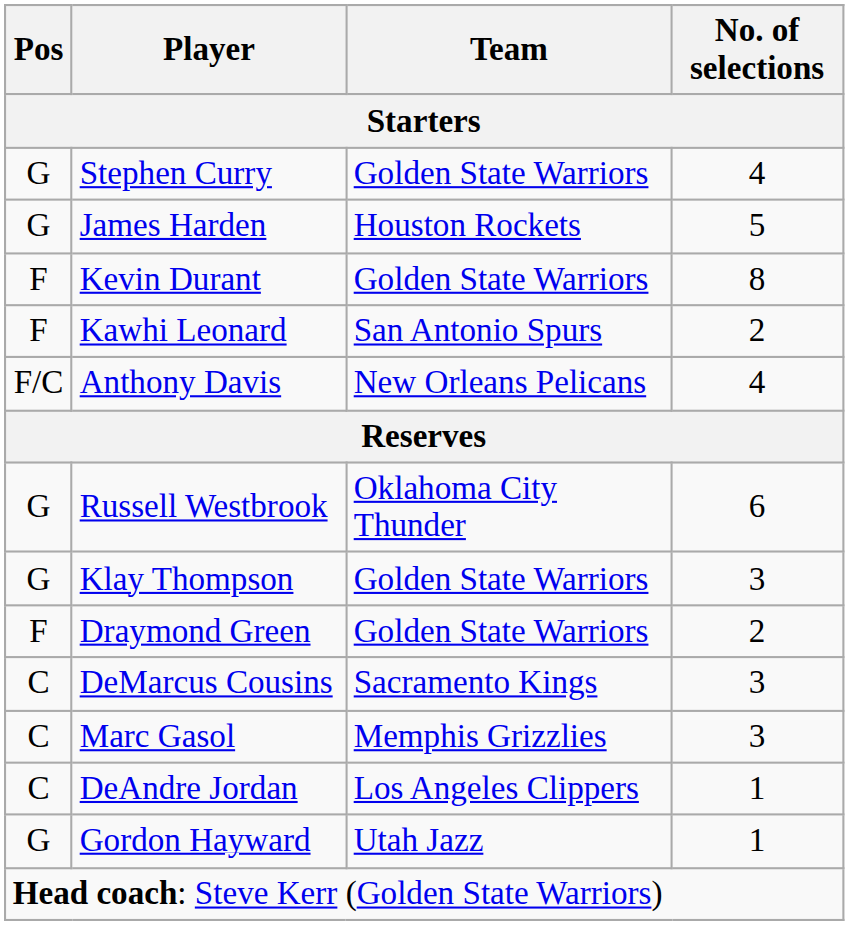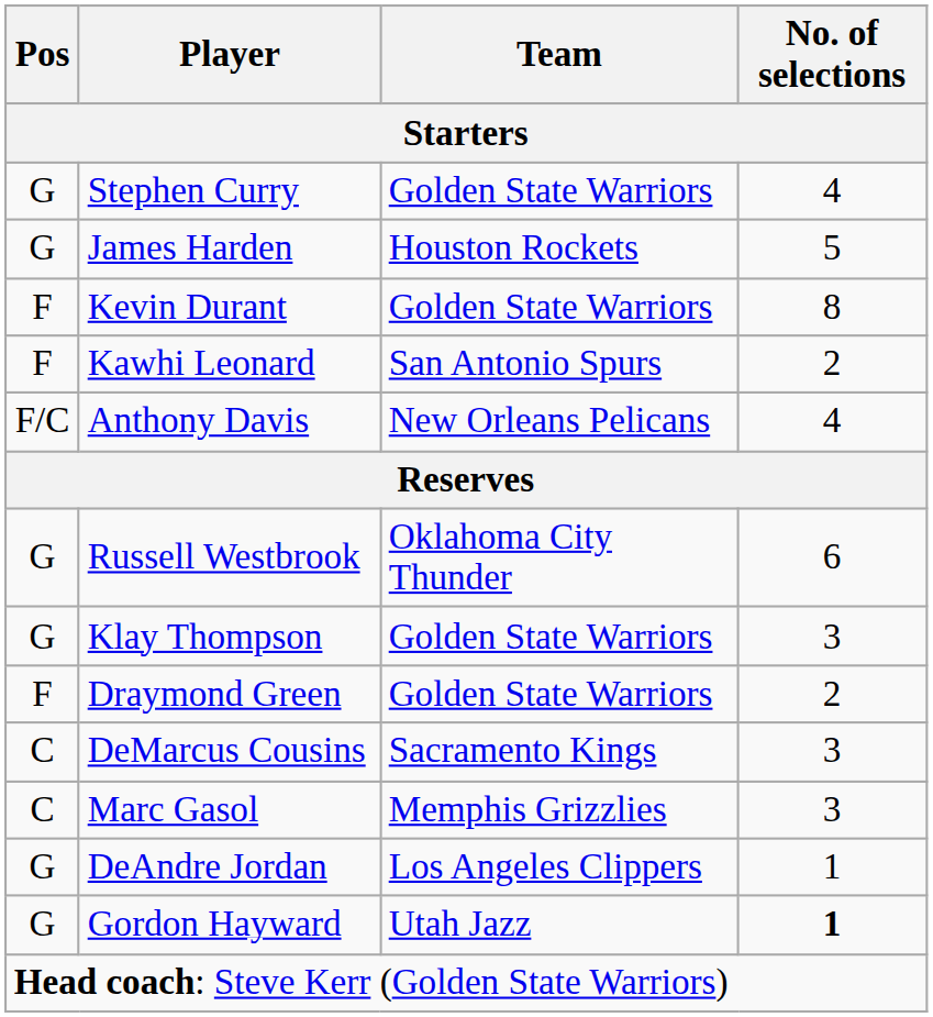DeAndre Jordan | Pos: C -> G
Gordon Hayward | No. of selections: normal -> bold
